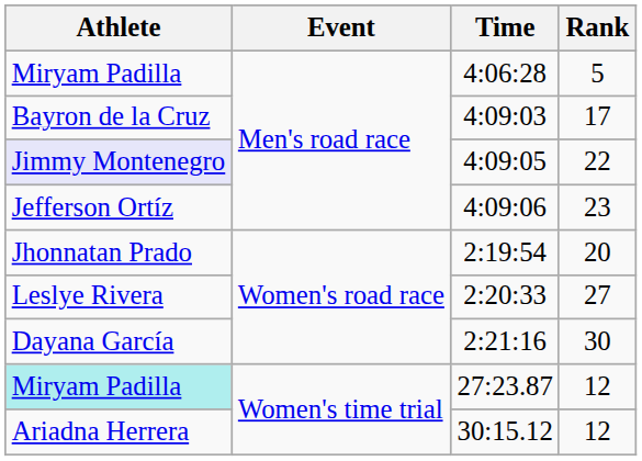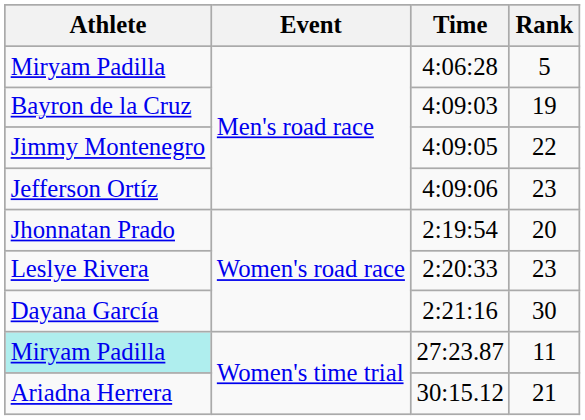4:09:03 | Rank: 17 -> 19
4:09:05 | Athlete: lavender background -> no background
2:20:33 | Rank: 27 -> 23
27:23.87 | Rank: 12 -> 11
30:15.12 | Rank: 12 -> 21
